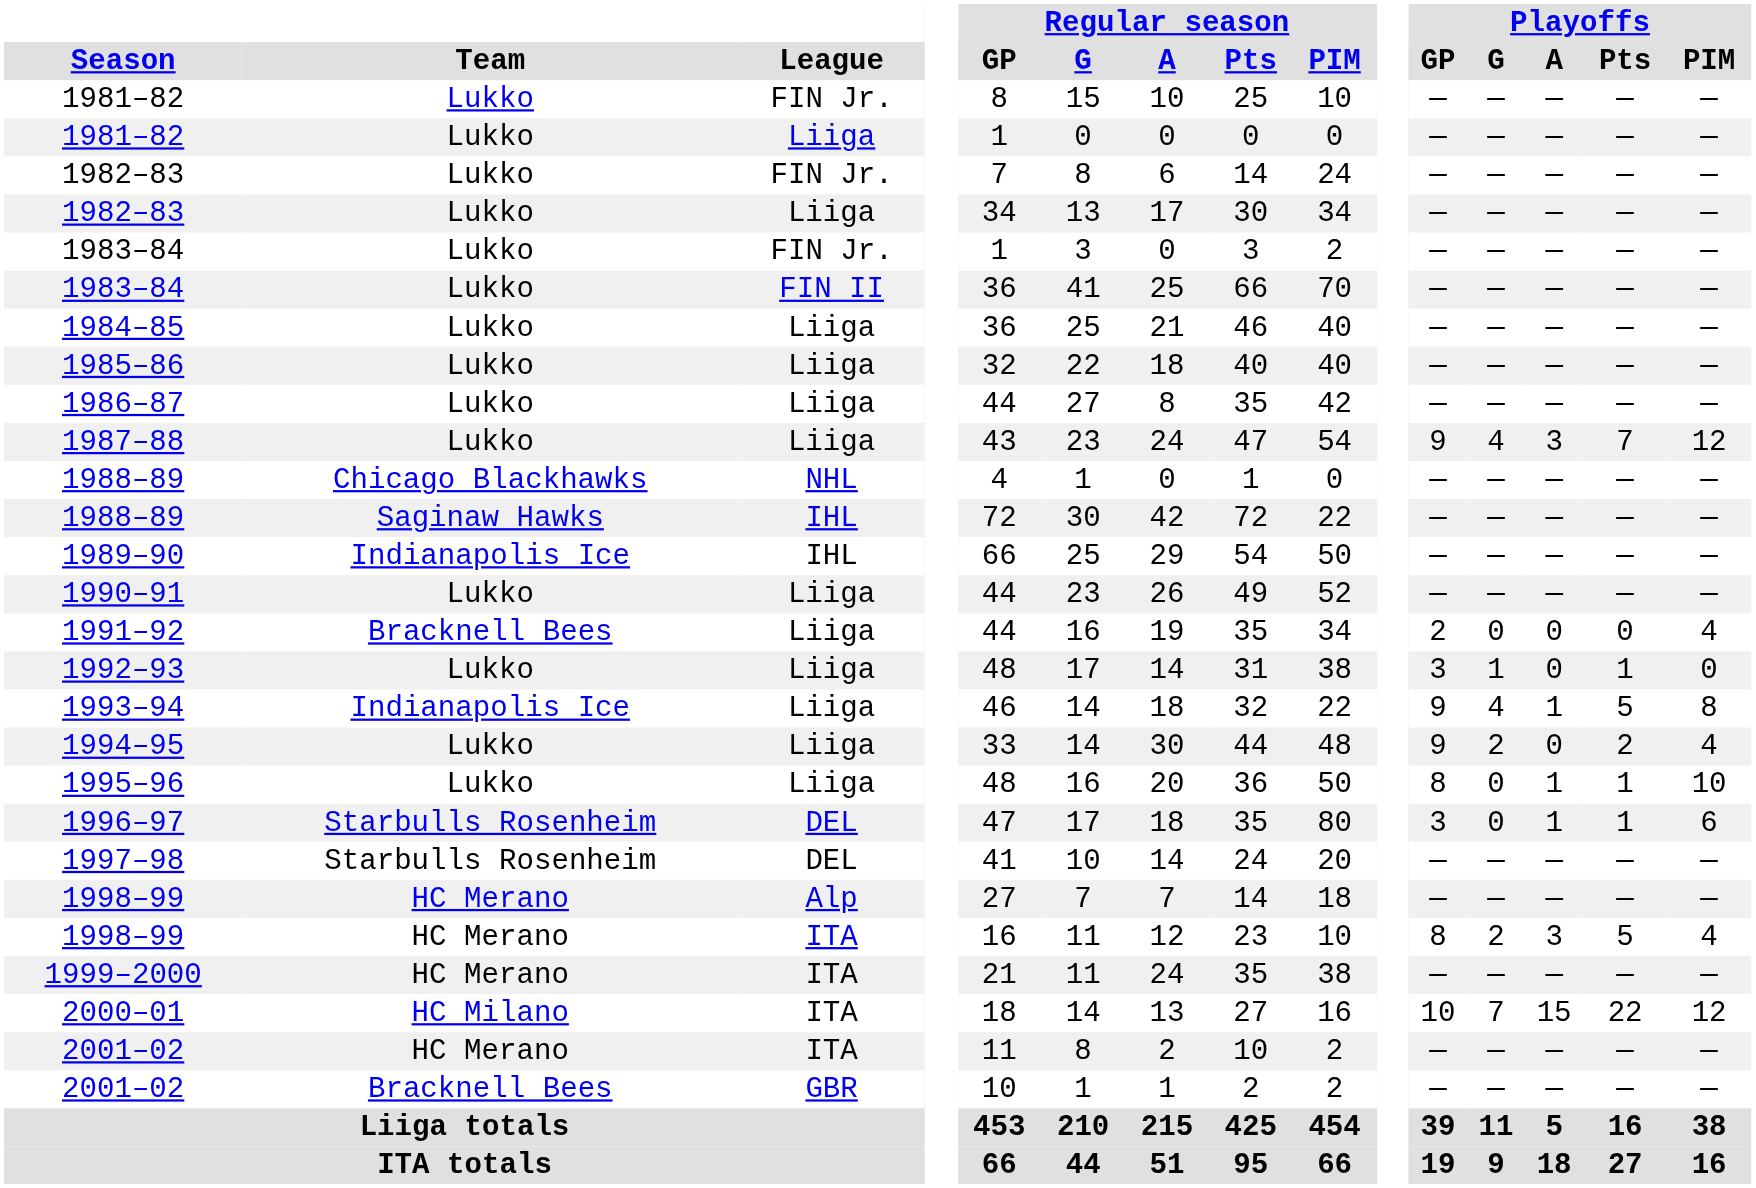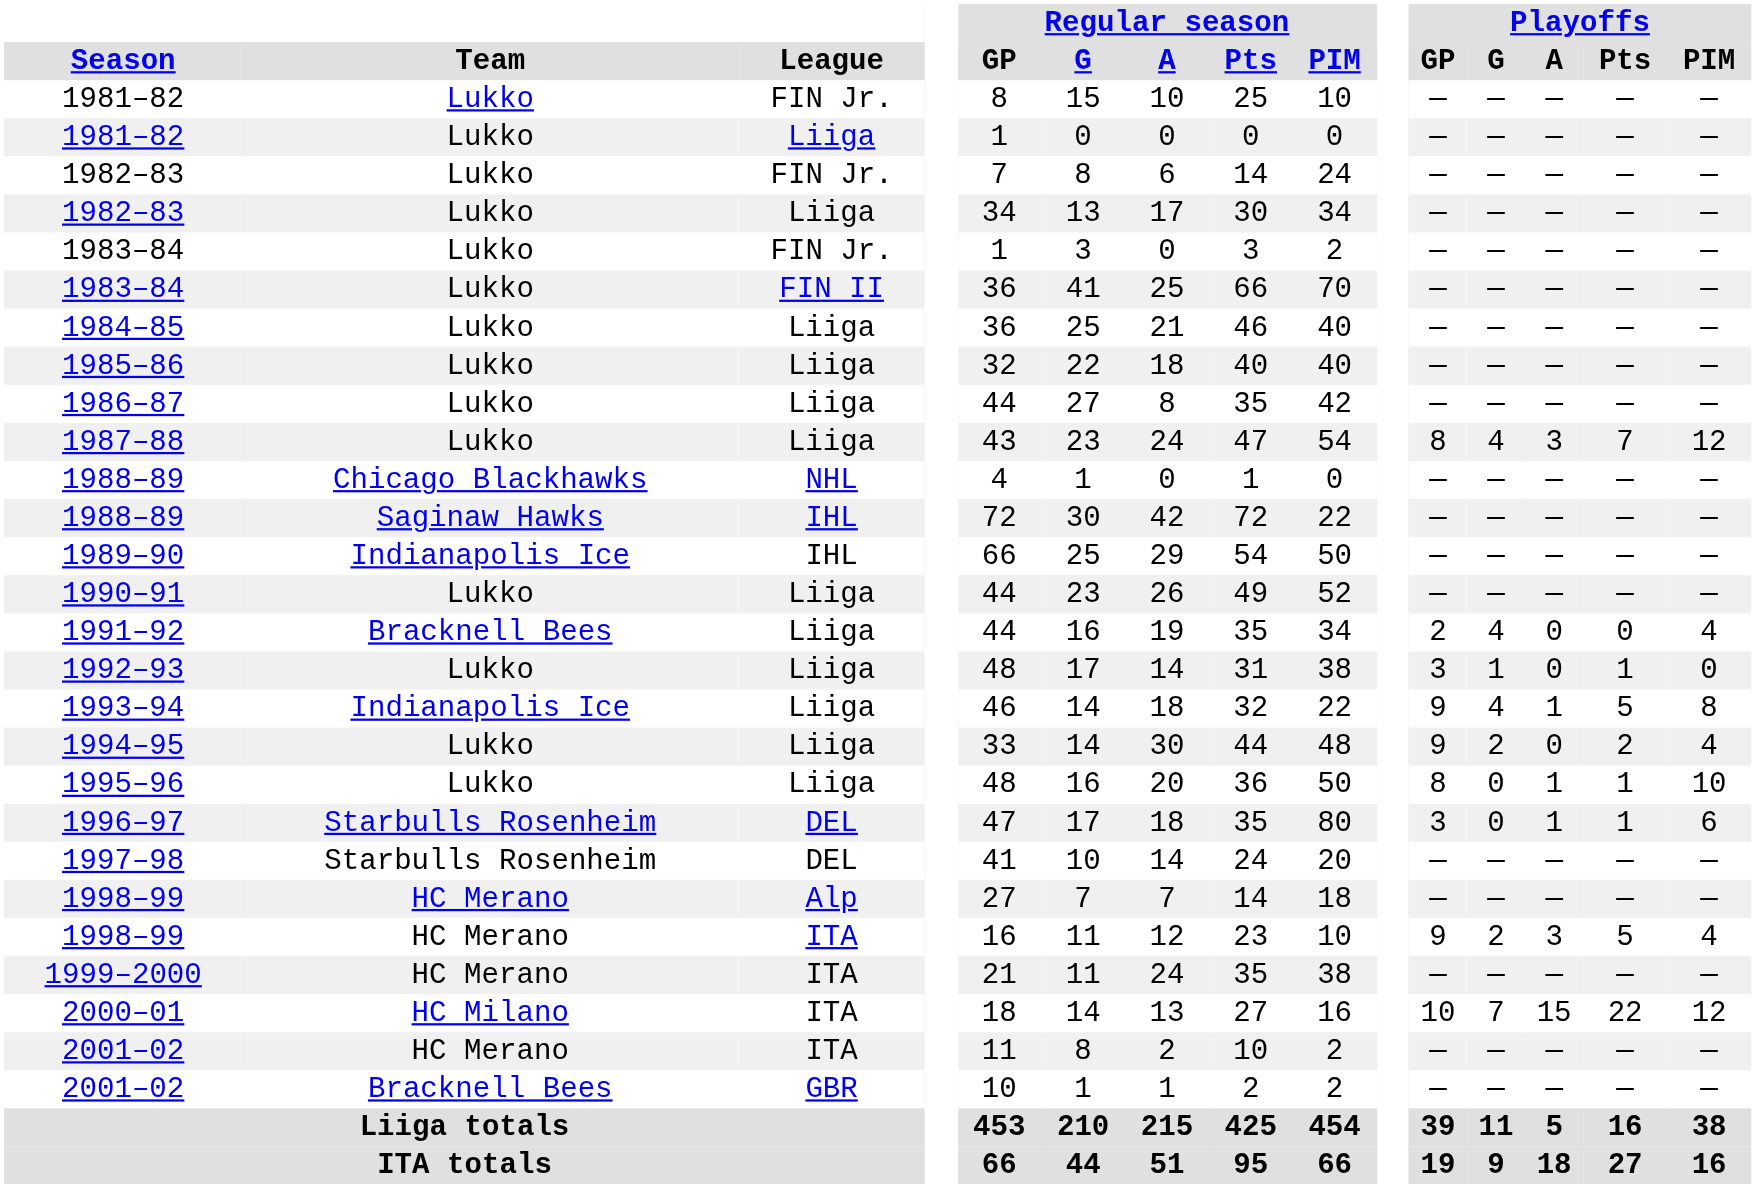1987–88 | Playoffs / GP: 9 -> 8
1991–92 | Playoffs / G: 0 -> 4
1998–99 / ITA | Playoffs / GP: 8 -> 9
